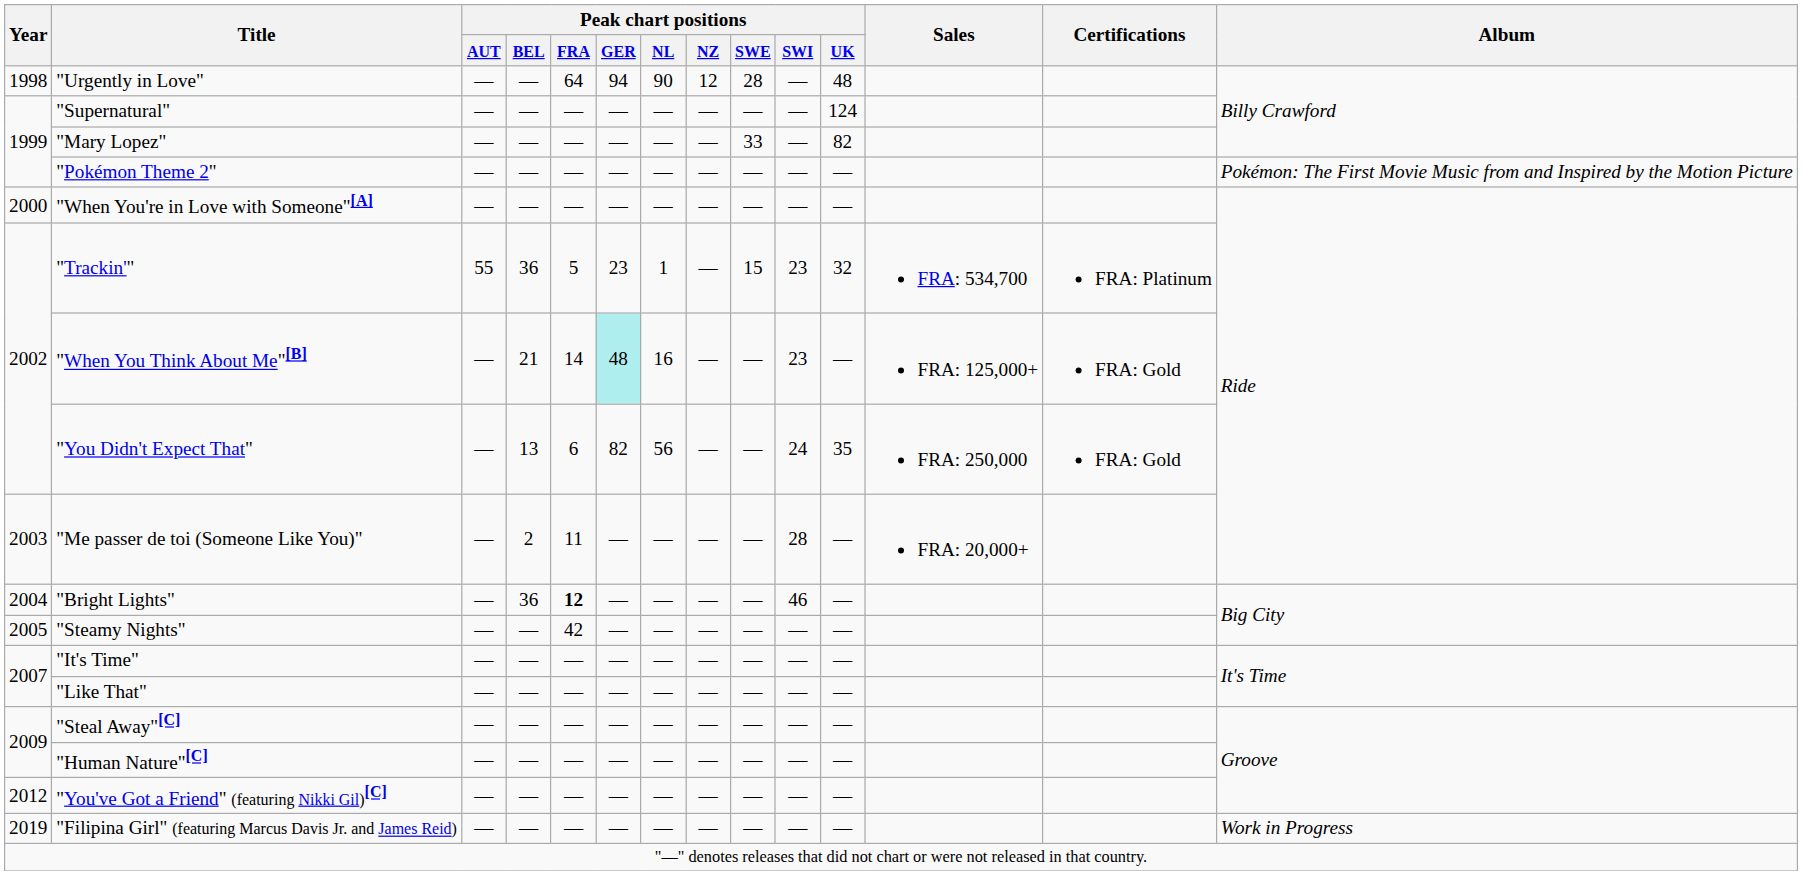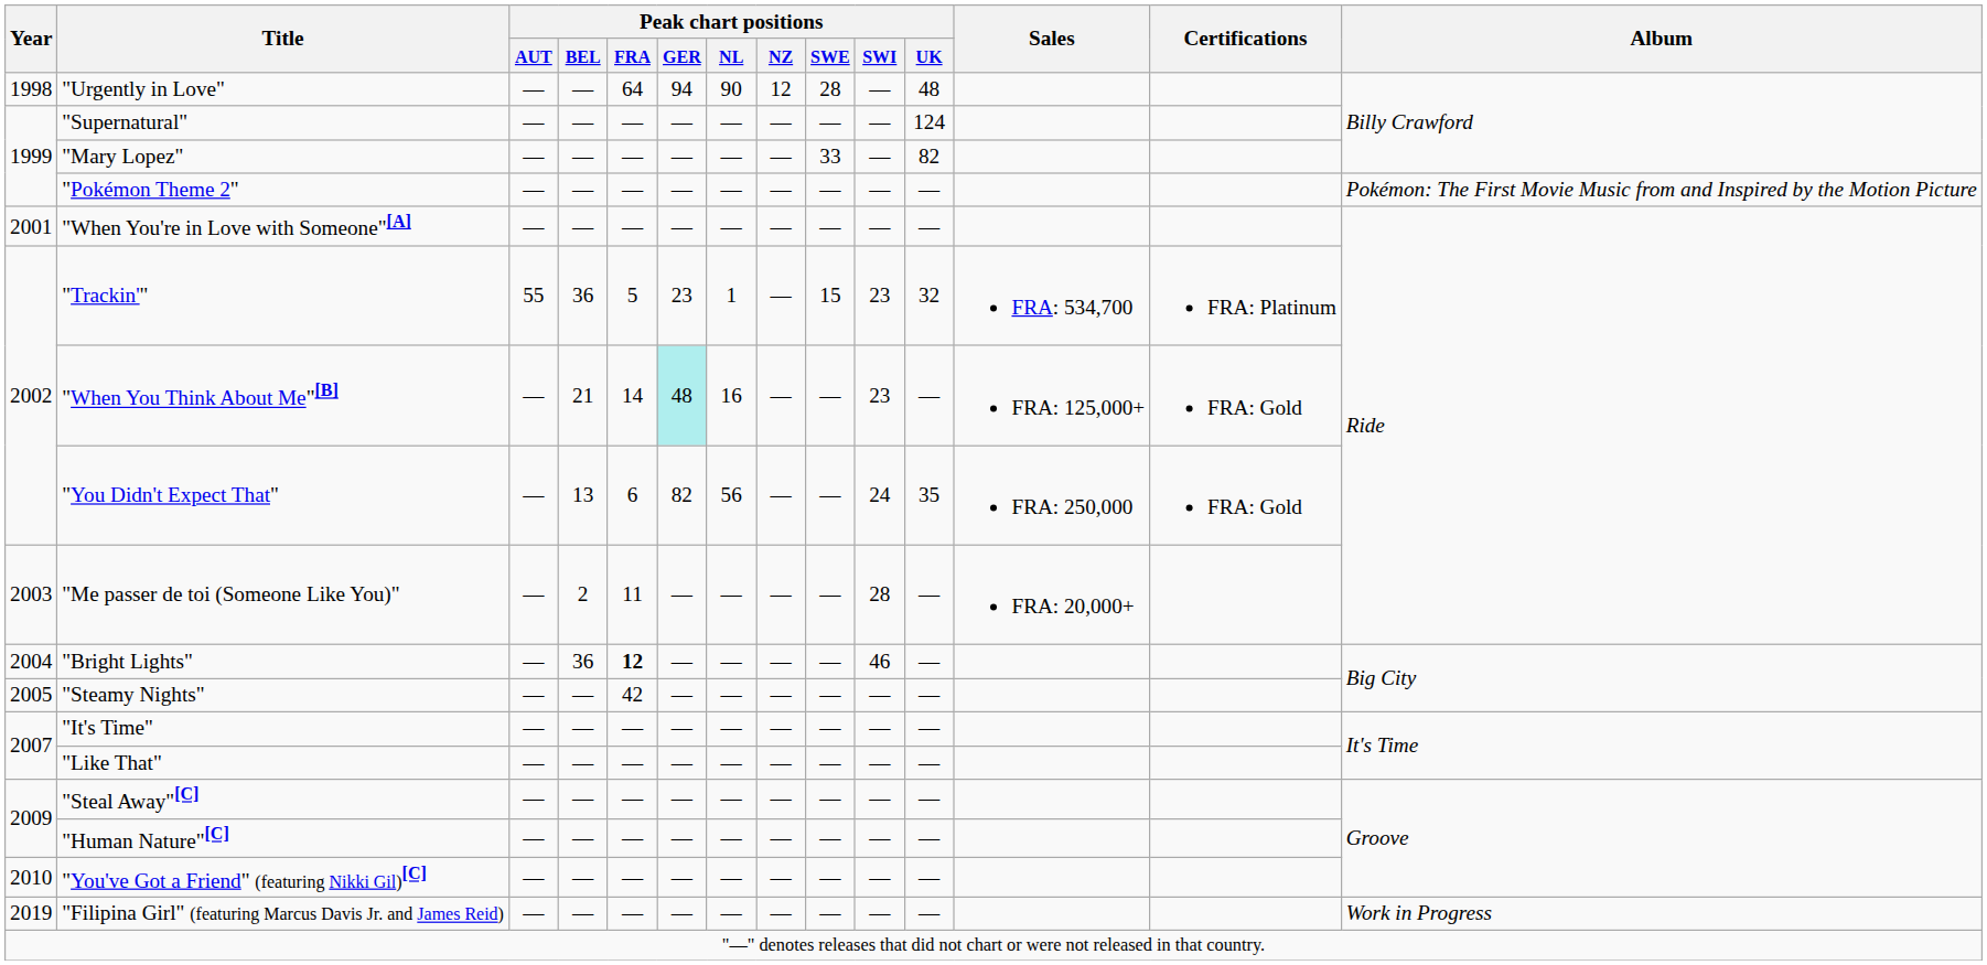"When You're in Love with Someone"[A] | Year: 2000 -> 2001
"You've Got a Friend" (featuring Nikki Gil)[C] | Year: 2012 -> 2010
